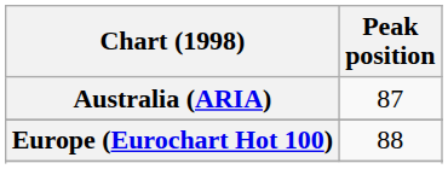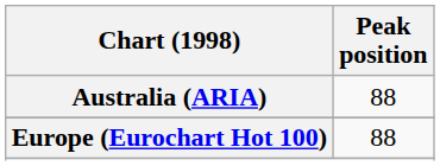Australia (ARIA) | Peak position: 87 -> 88
